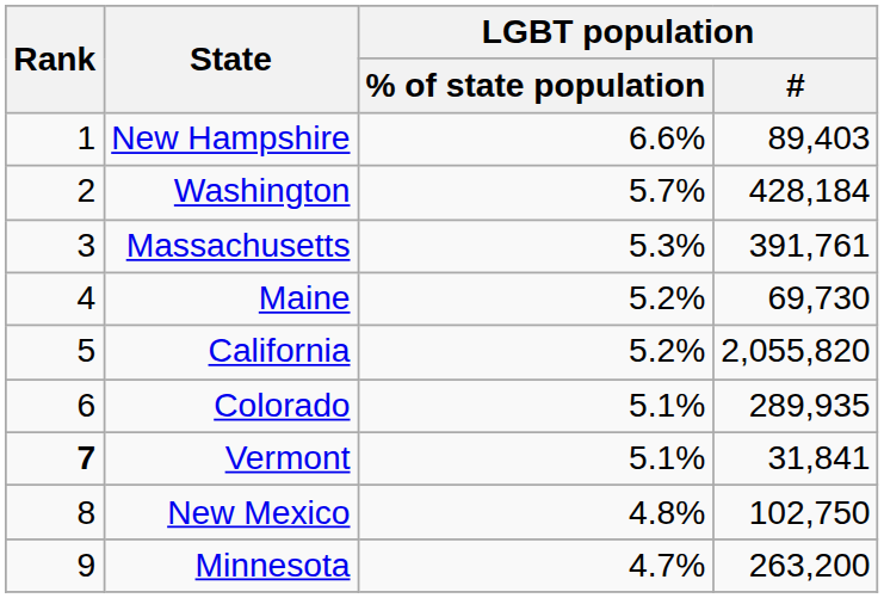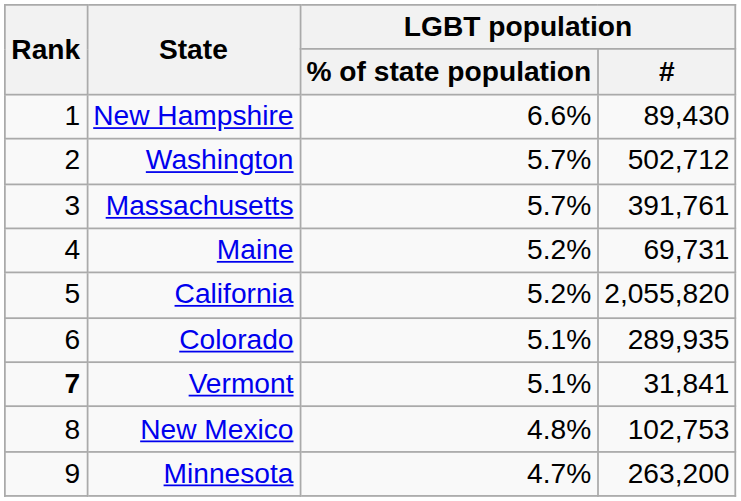New Hampshire | LGBT population / #: 89,403 -> 89,430
Washington | LGBT population / #: 428,184 -> 502,712
Massachusetts | LGBT population / % of state population: 5.3% -> 5.7%
Maine | LGBT population / #: 69,730 -> 69,731
New Mexico | LGBT population / #: 102,750 -> 102,753
